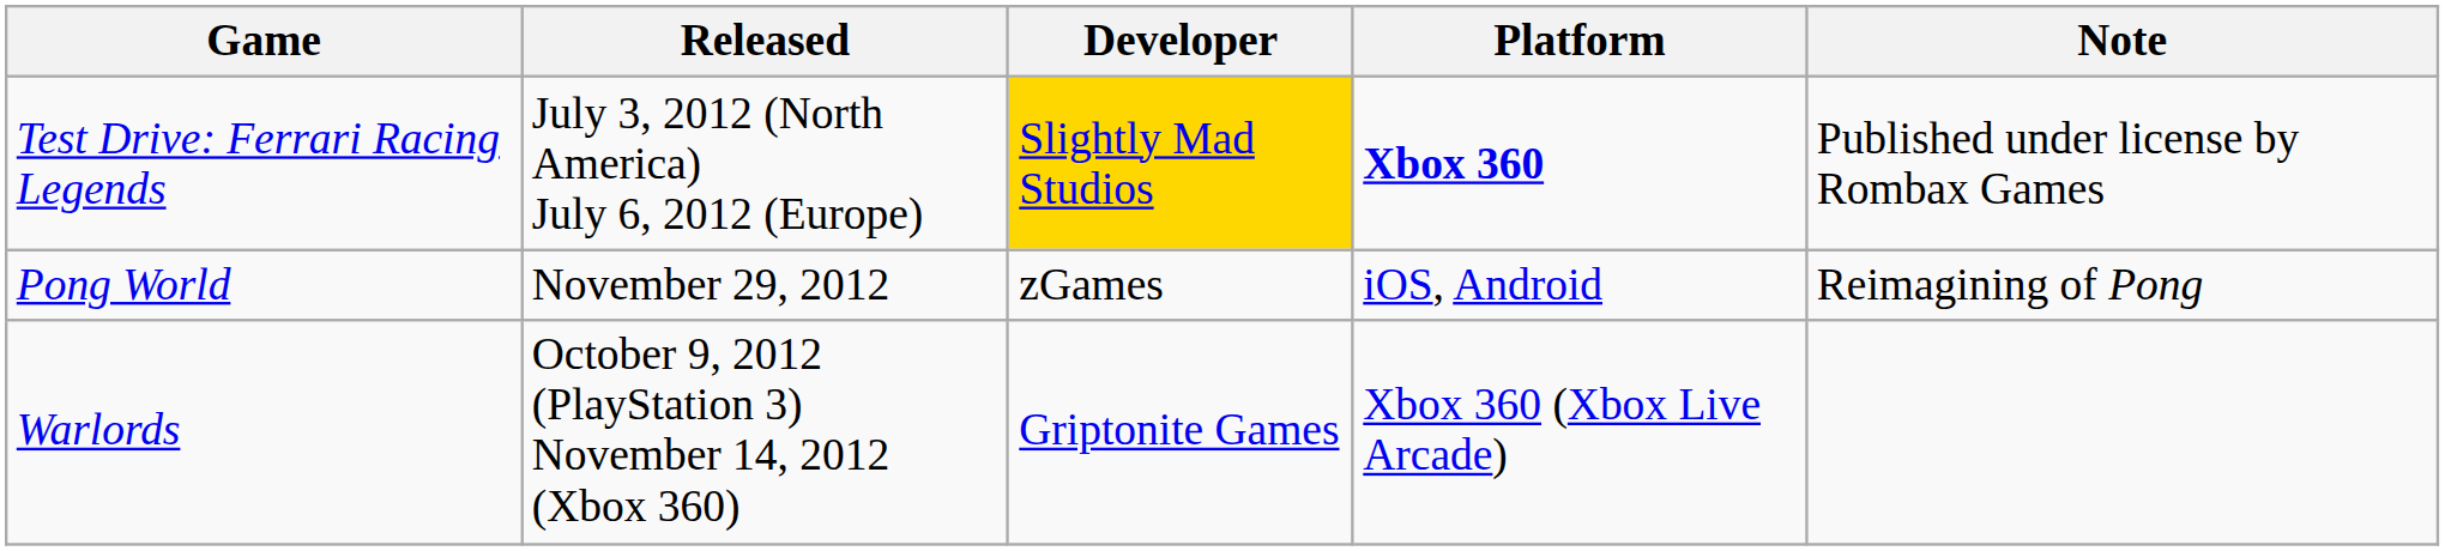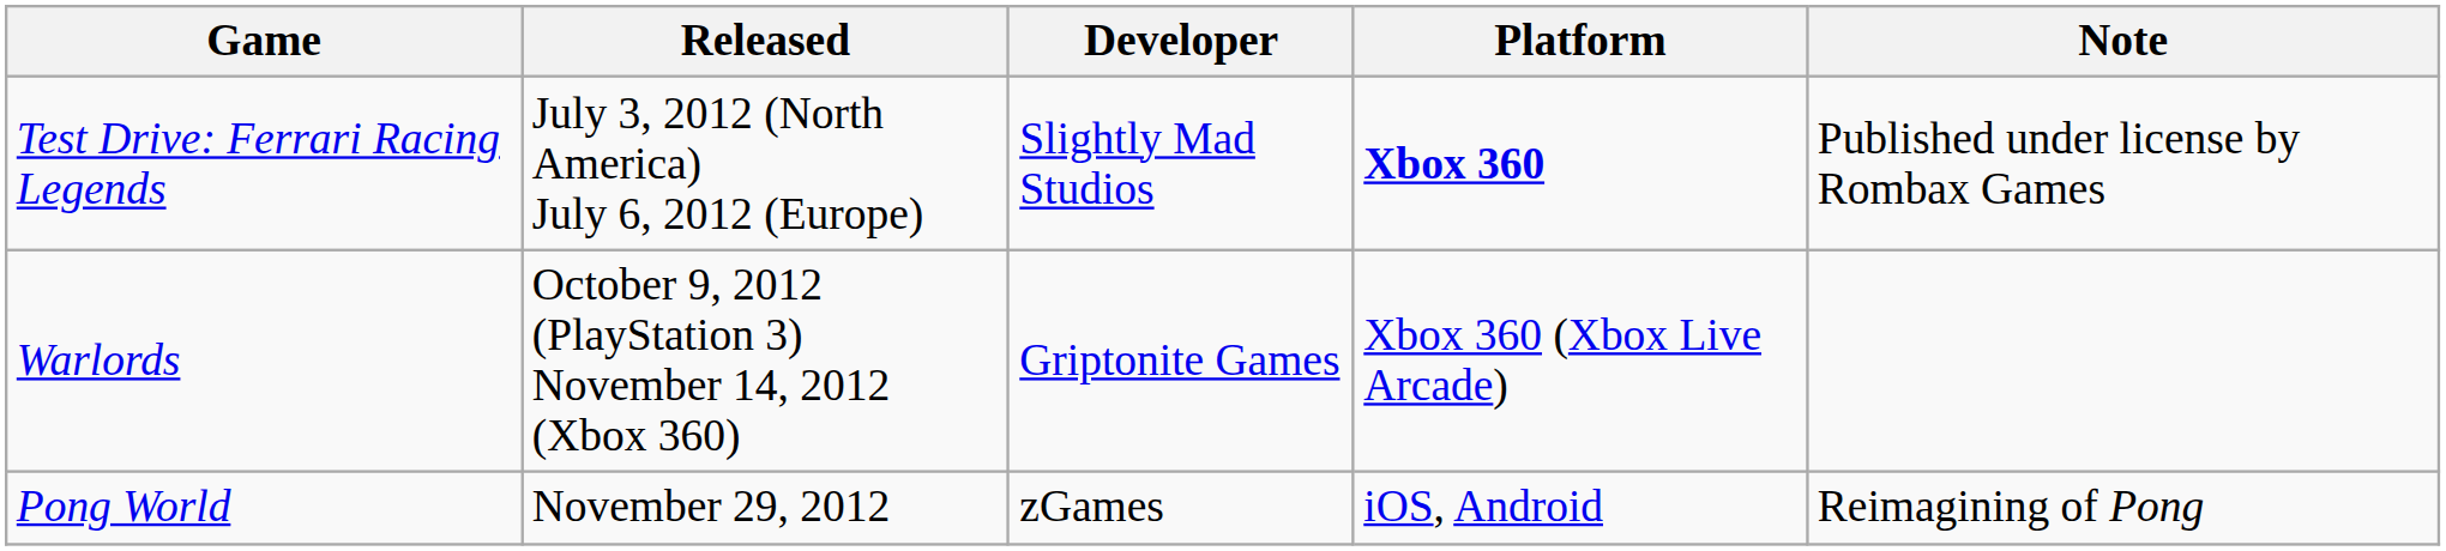Test Drive: Ferrari Racing Legends | Developer: gold background -> no background
rows swapped: Warlords <-> Pong World
